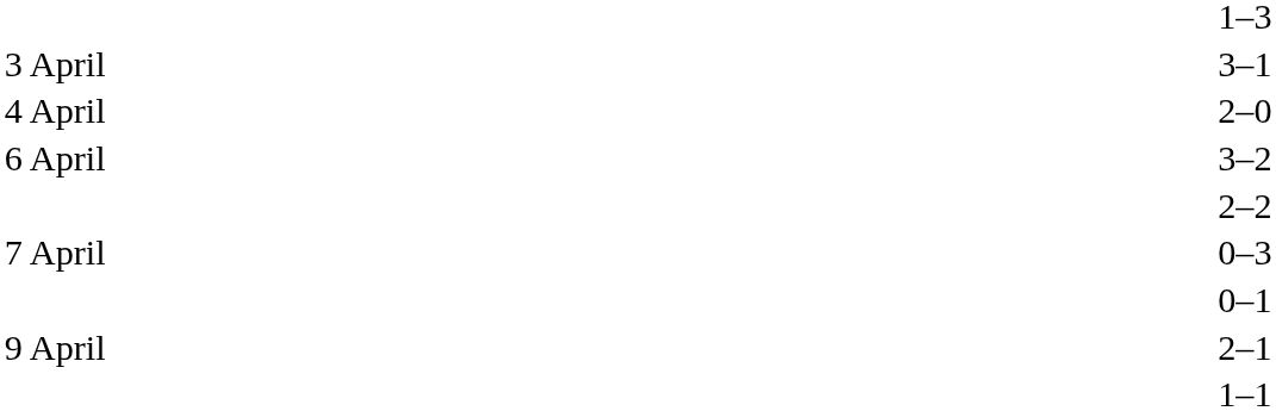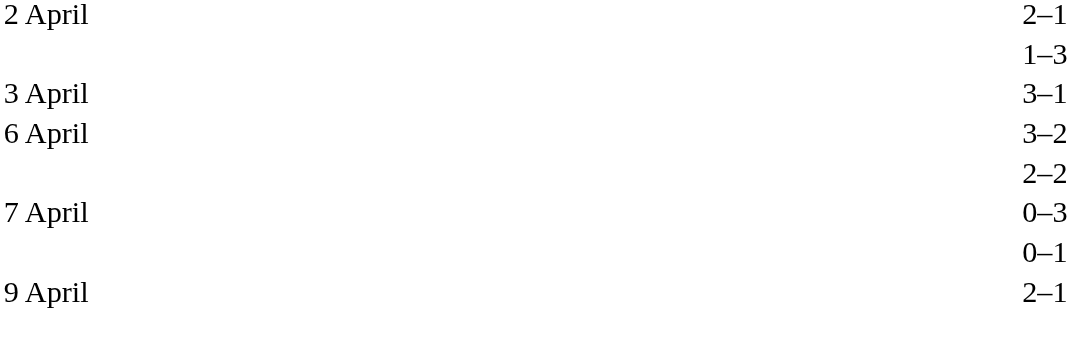+ row: 2 April | 2–1
- row: 4 April | 2–0
- row: 1–1
